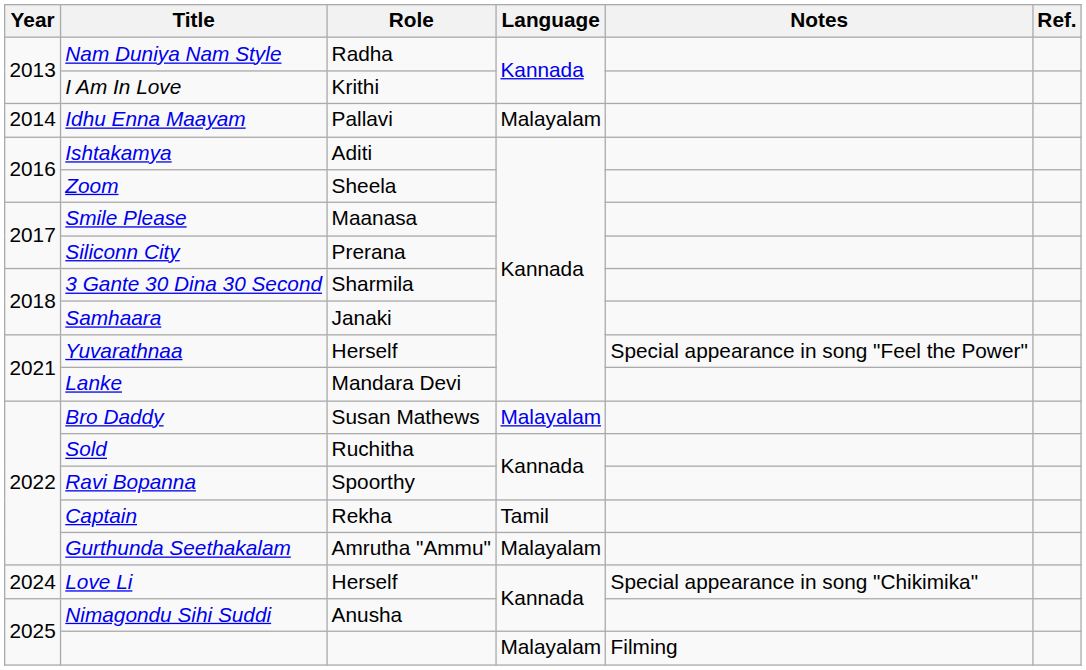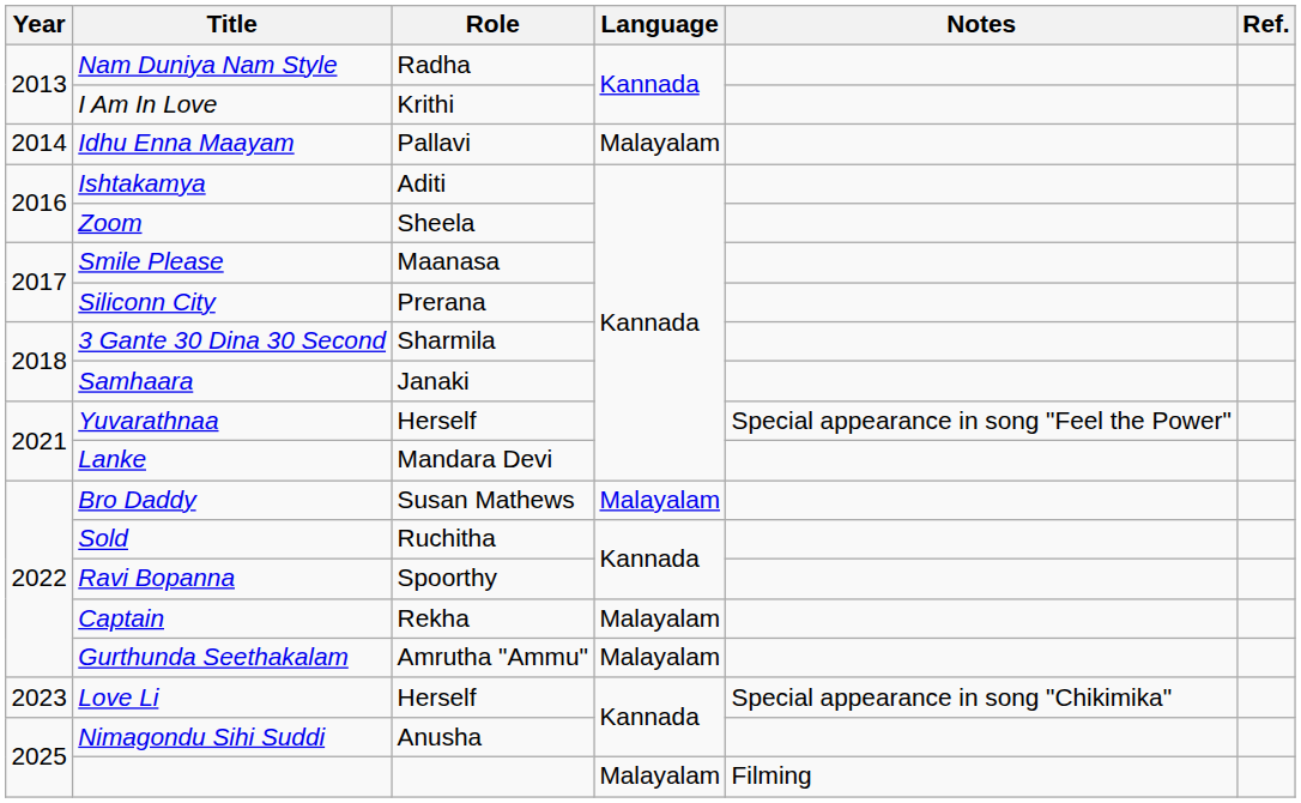Captain | Language: Tamil -> Malayalam
Love Li | Year: 2024 -> 2023
